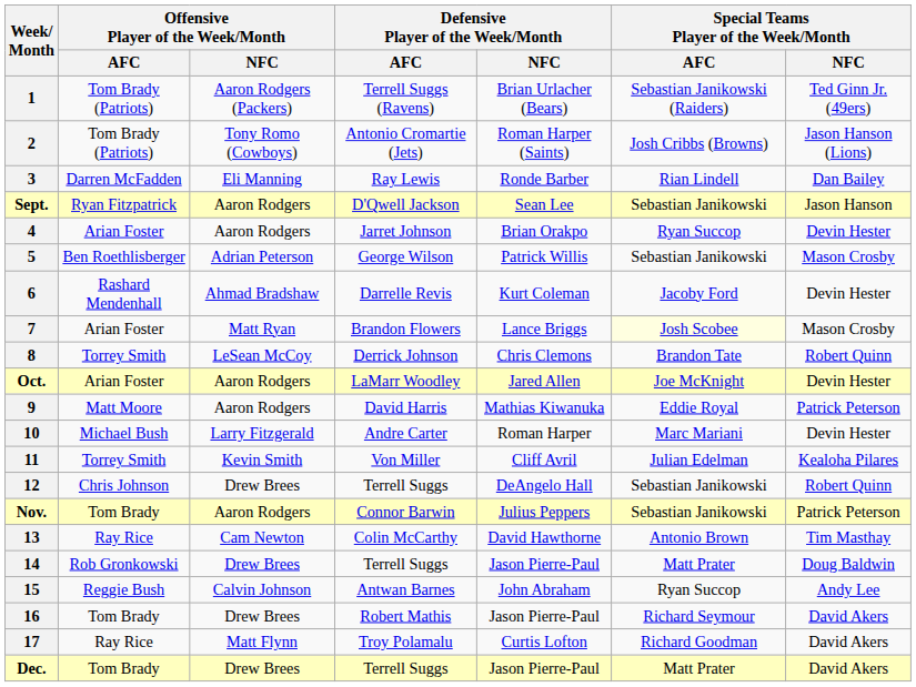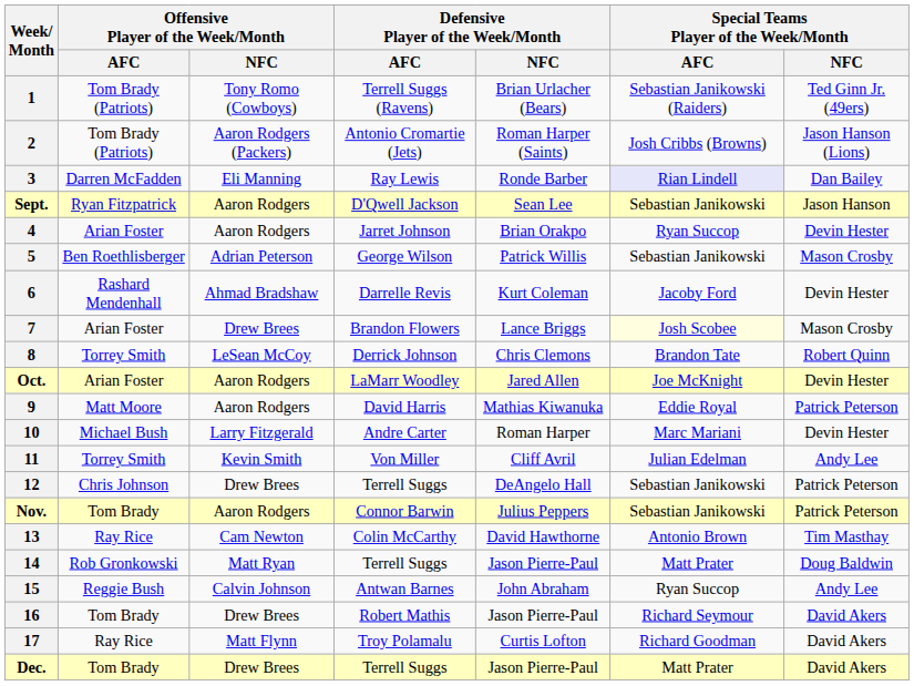Terrell Suggs (Ravens) | Offensive Player of the Week/Month / NFC: Aaron Rodgers (Packers) -> Tony Romo (Cowboys)
Antonio Cromartie (Jets) | Offensive Player of the Week/Month / NFC: Tony Romo (Cowboys) -> Aaron Rodgers (Packers)
Ray Lewis | Special Teams Player of the Week/Month / AFC: no background -> lavender background
Brandon Flowers | Offensive Player of the Week/Month / NFC: Matt Ryan -> Drew Brees
Von Miller | Special Teams Player of the Week/Month / NFC: Kealoha Pilares -> Andy Lee
12 / Terrell Suggs | Special Teams Player of the Week/Month / NFC: Robert Quinn -> Patrick Peterson
14 / Terrell Suggs | Offensive Player of the Week/Month / NFC: Drew Brees -> Matt Ryan
